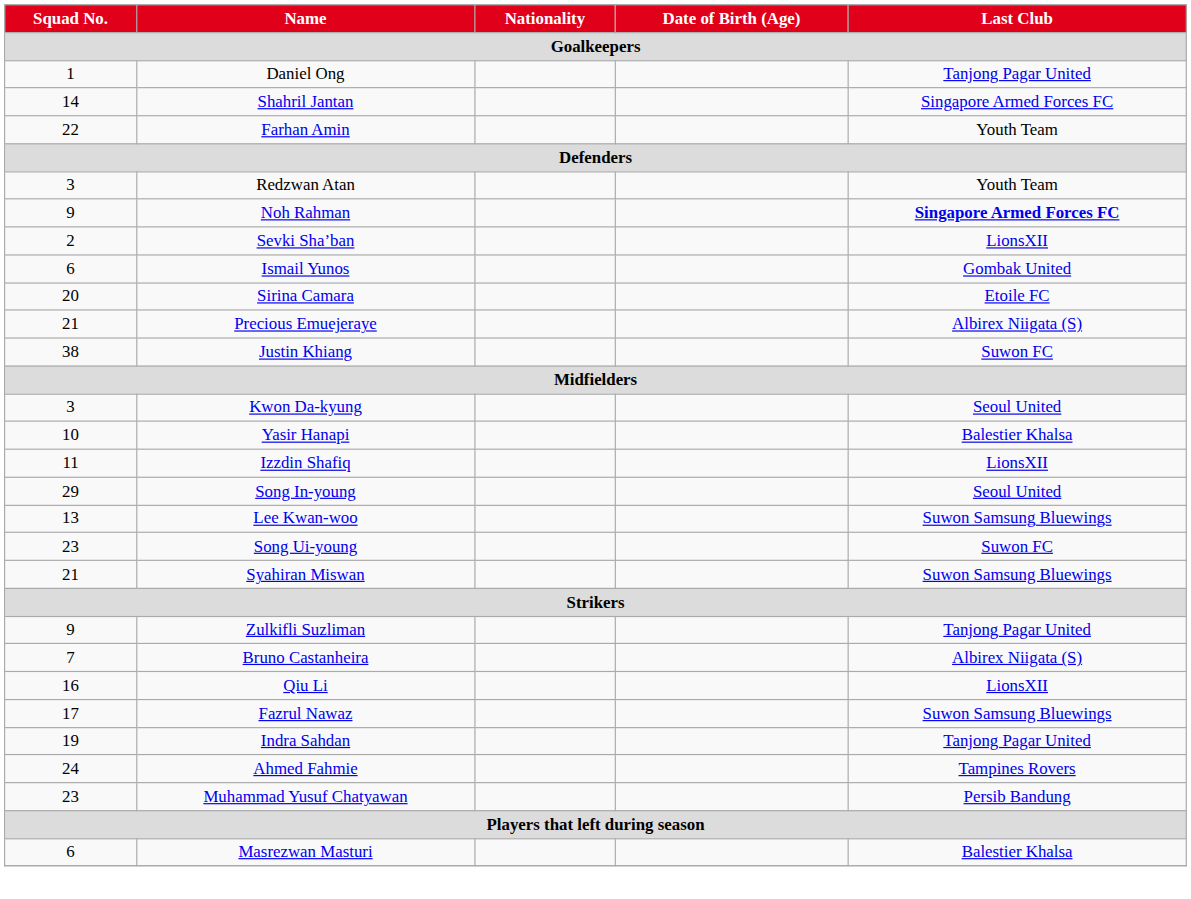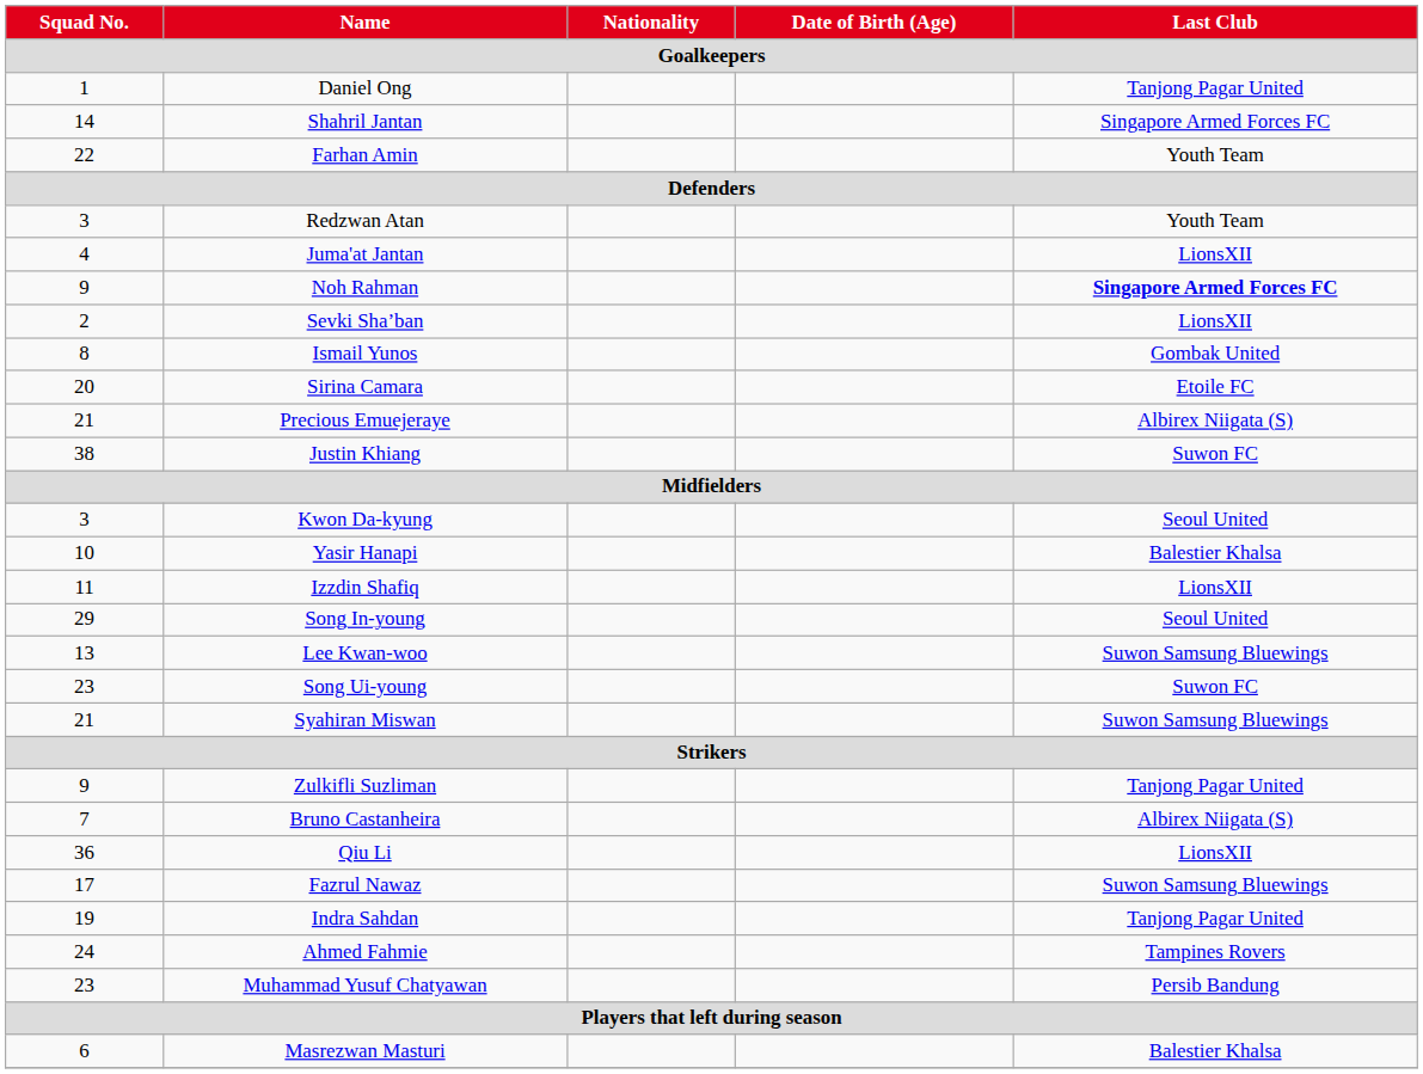+ row: 4 | Juma'at Jantan | LionsXII
Ismail Yunos | Squad No.: 6 -> 8
Qiu Li | Squad No.: 16 -> 36
